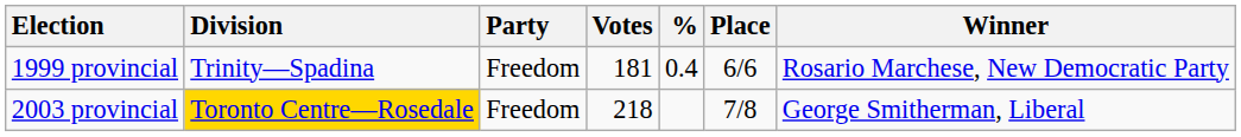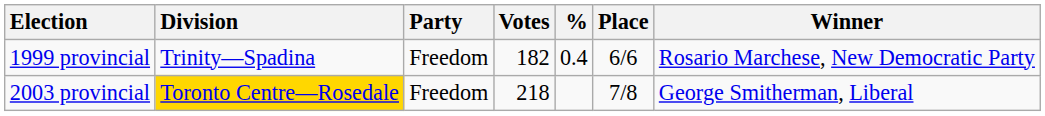1999 provincial | Votes: 181 -> 182
